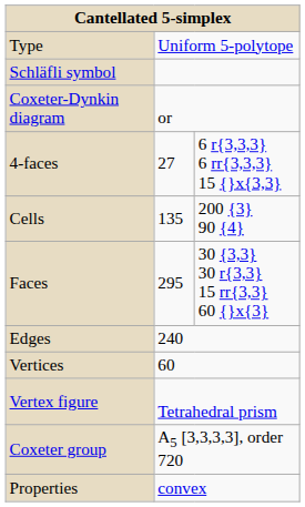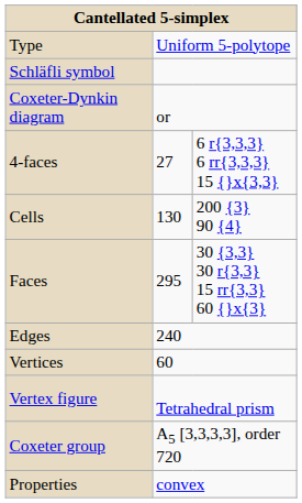Cells | column 2: 135 -> 130
